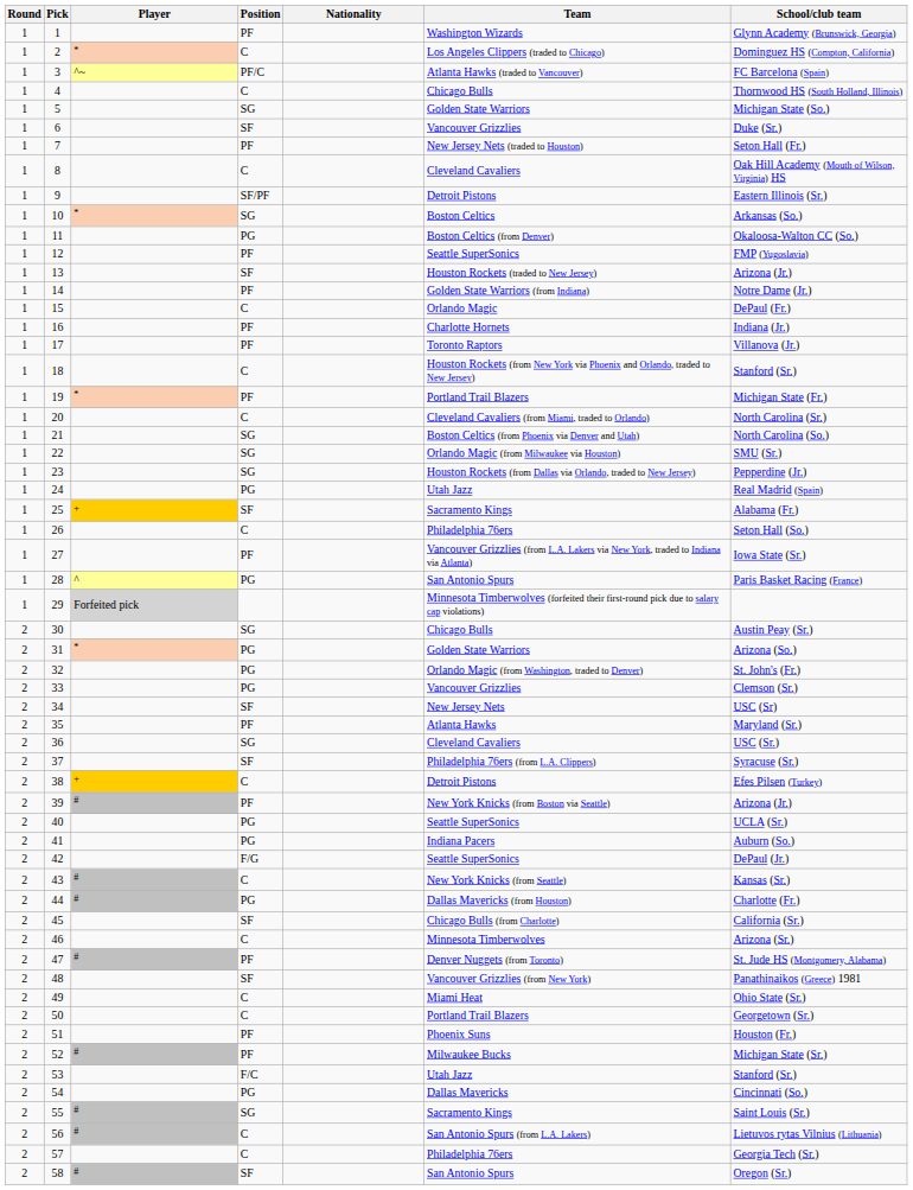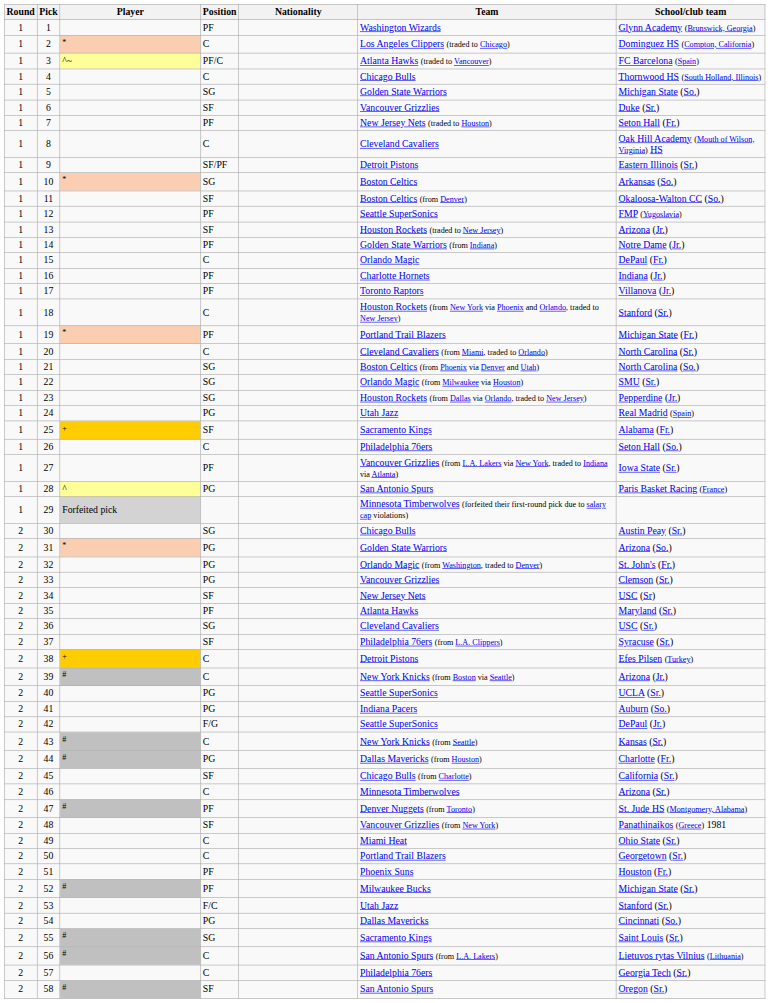11 | Position: PG -> SF
39 | Position: PF -> C
